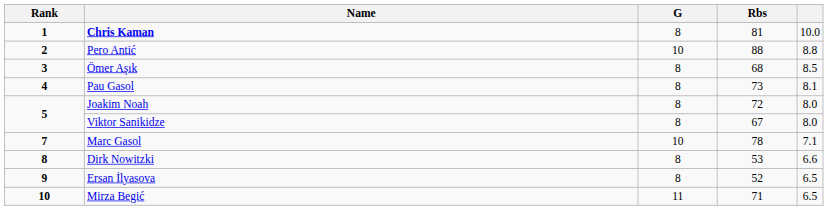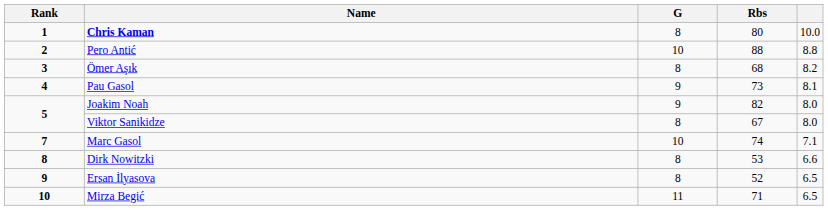Chris Kaman | Rbs: 81 -> 80
Ömer Aşık | column 5: 8.5 -> 8.2
Pau Gasol | G: 8 -> 9
Joakim Noah | G: 8 -> 9
Joakim Noah | Rbs: 72 -> 82
Marc Gasol | Rbs: 78 -> 74
